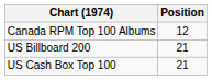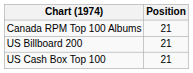Canada RPM Top 100 Albums | Position: 12 -> 21
